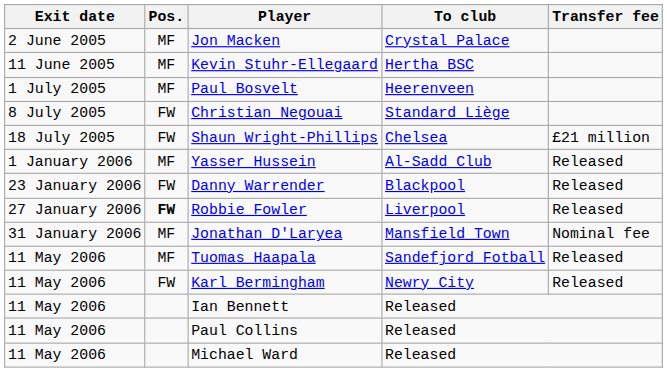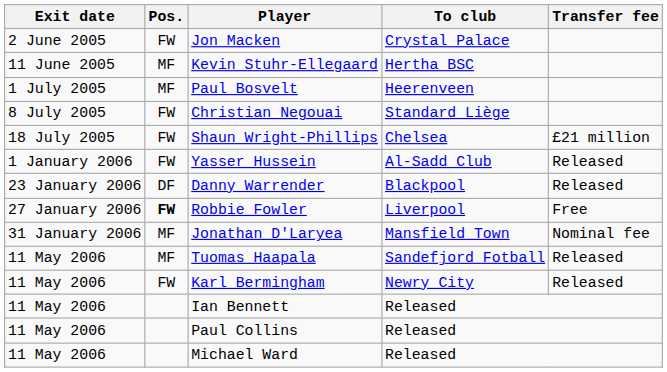Jon Macken | Pos.: MF -> FW
Yasser Hussein | Pos.: MF -> FW
Danny Warrender | Pos.: FW -> DF
Robbie Fowler | Transfer fee: Released -> Free
